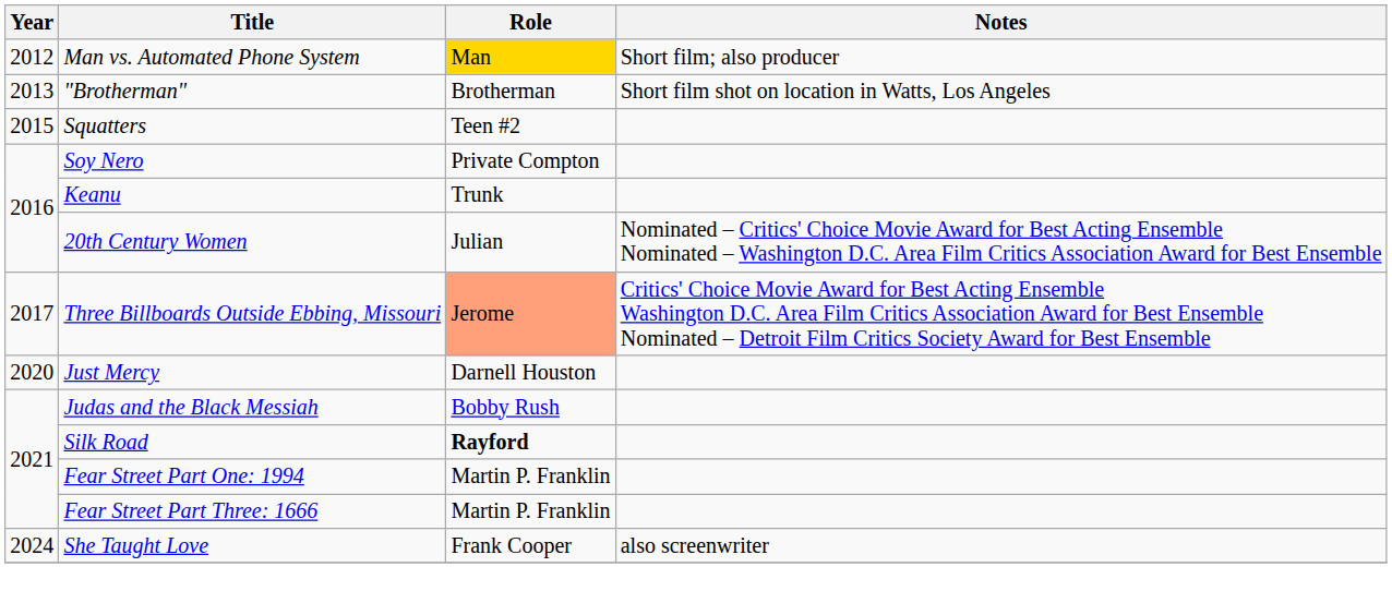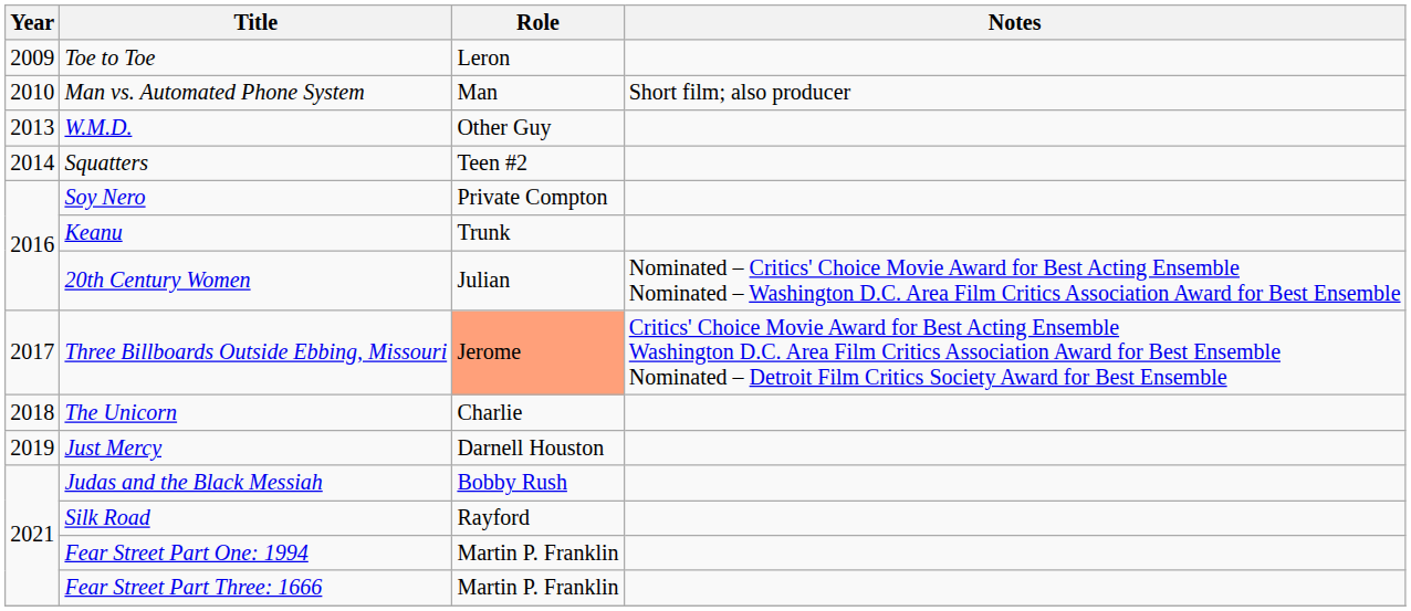+ row: 2009 | Toe to Toe | Leron
Man vs. Automated Phone System | Year: 2012 -> 2010
Man vs. Automated Phone System | Role: gold background -> no background
- row: 2013 | "Brotherman" | Brotherman | Short film shot on location in Watts, Los Angeles
+ row: 2013 | W.M.D. | Other Guy
Squatters | Year: 2015 -> 2014
+ row: 2018 | The Unicorn | Charlie
Just Mercy | Year: 2020 -> 2019
Silk Road | Role: bold -> normal
- row: 2024 | She Taught Love | Frank Cooper | also screenwriter
